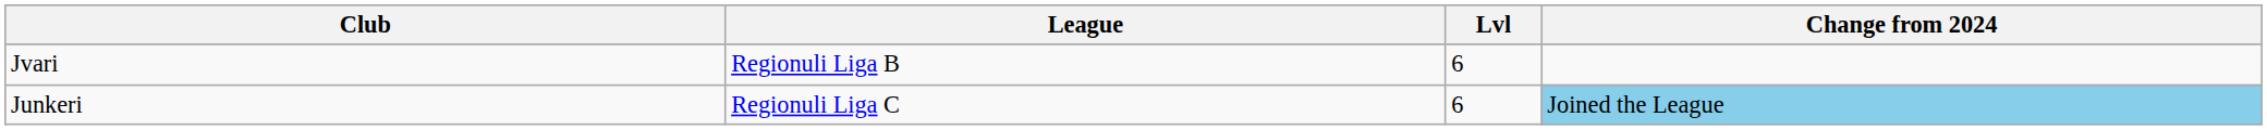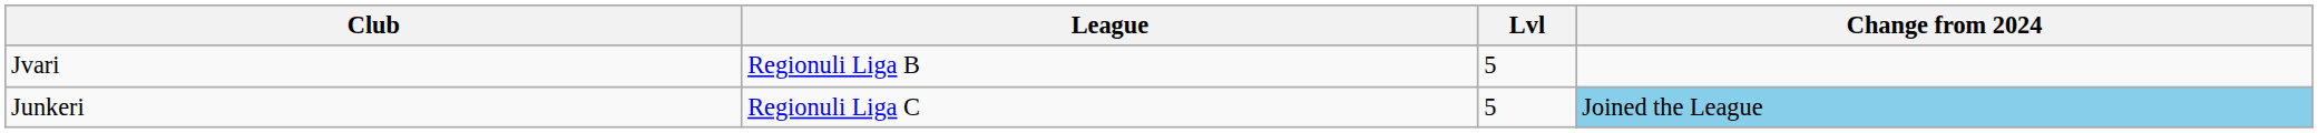Jvari | Lvl: 6 -> 5
Junkeri | Lvl: 6 -> 5
